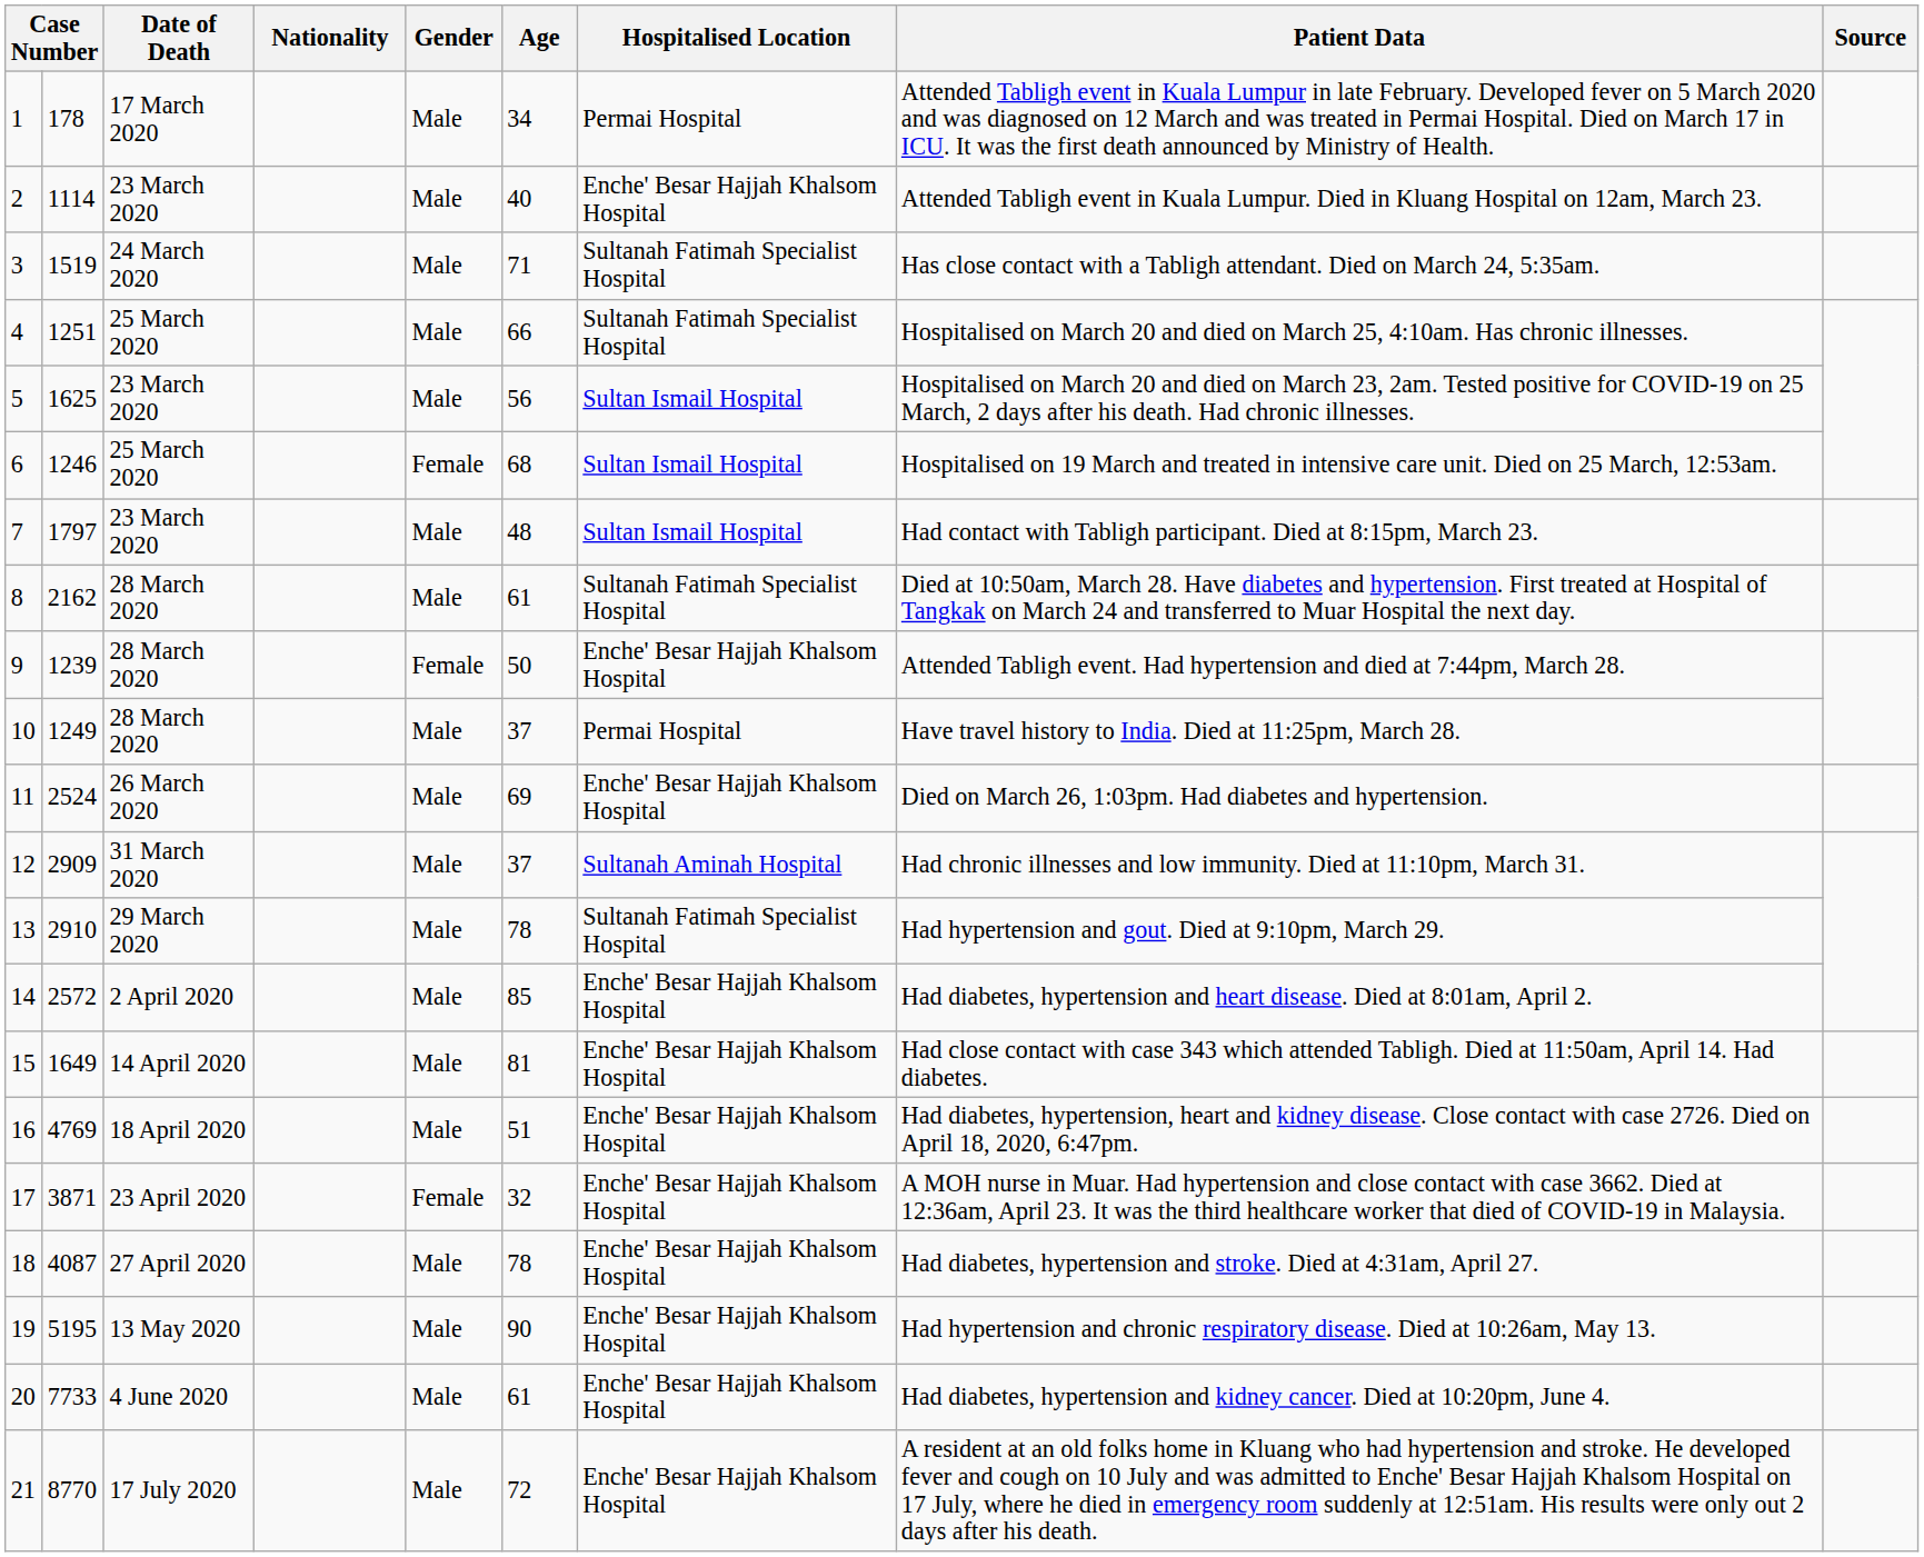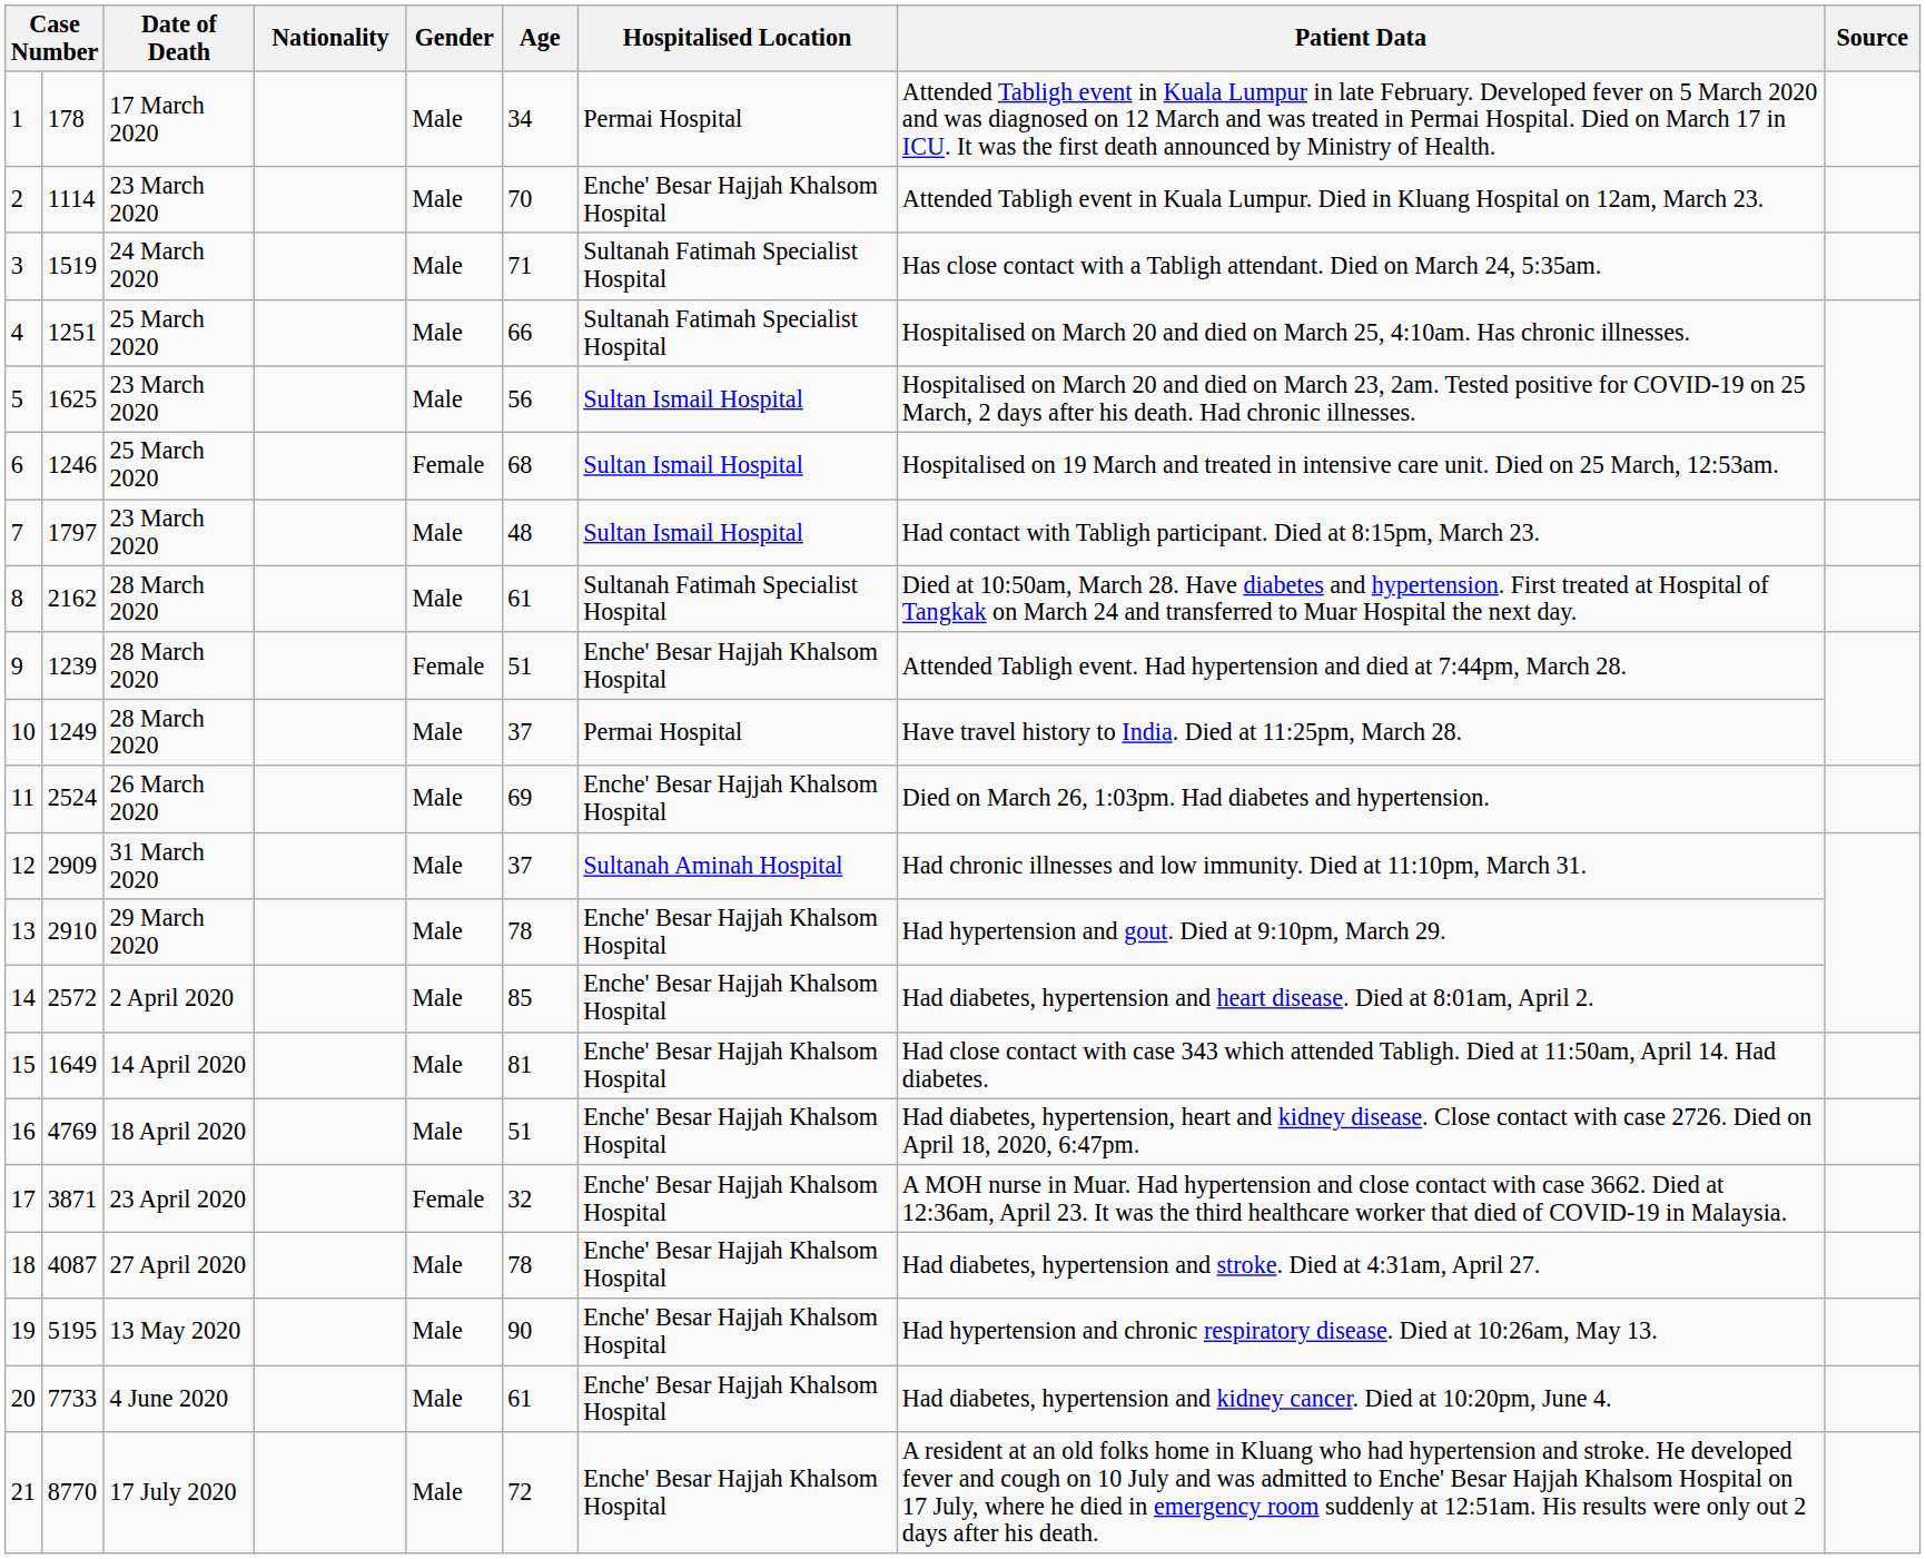2 | Age: 40 -> 70
9 | Age: 50 -> 51
13 | Hospitalised Location: Sultanah Fatimah Specialist Hospital -> Enche' Besar Hajjah Khalsom Hospital
